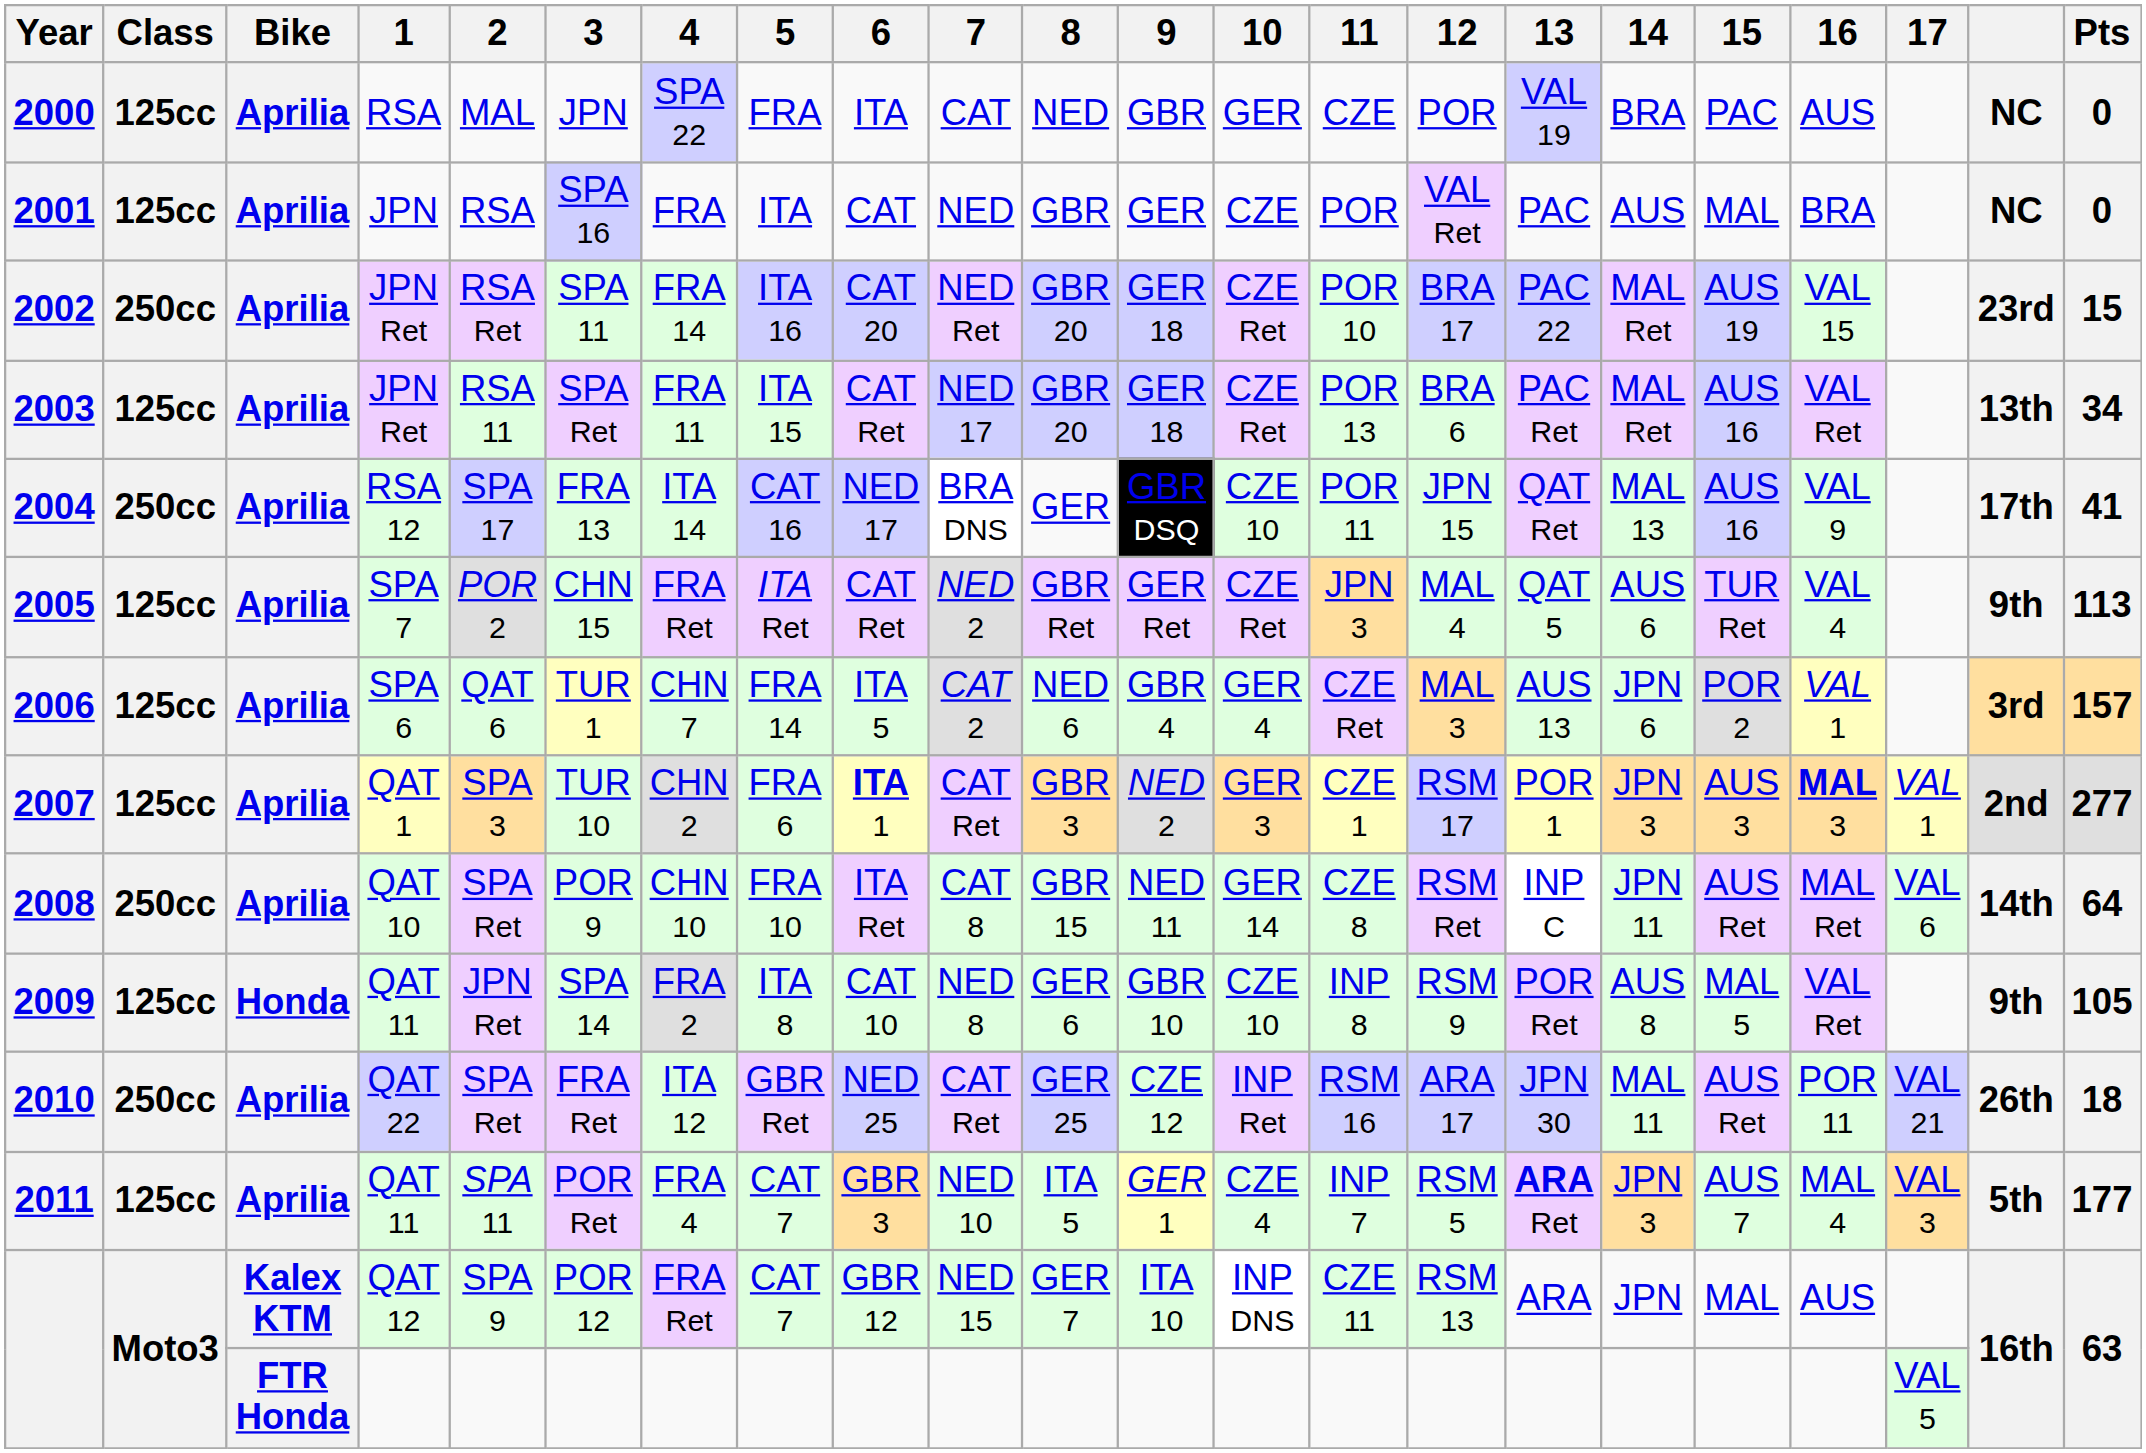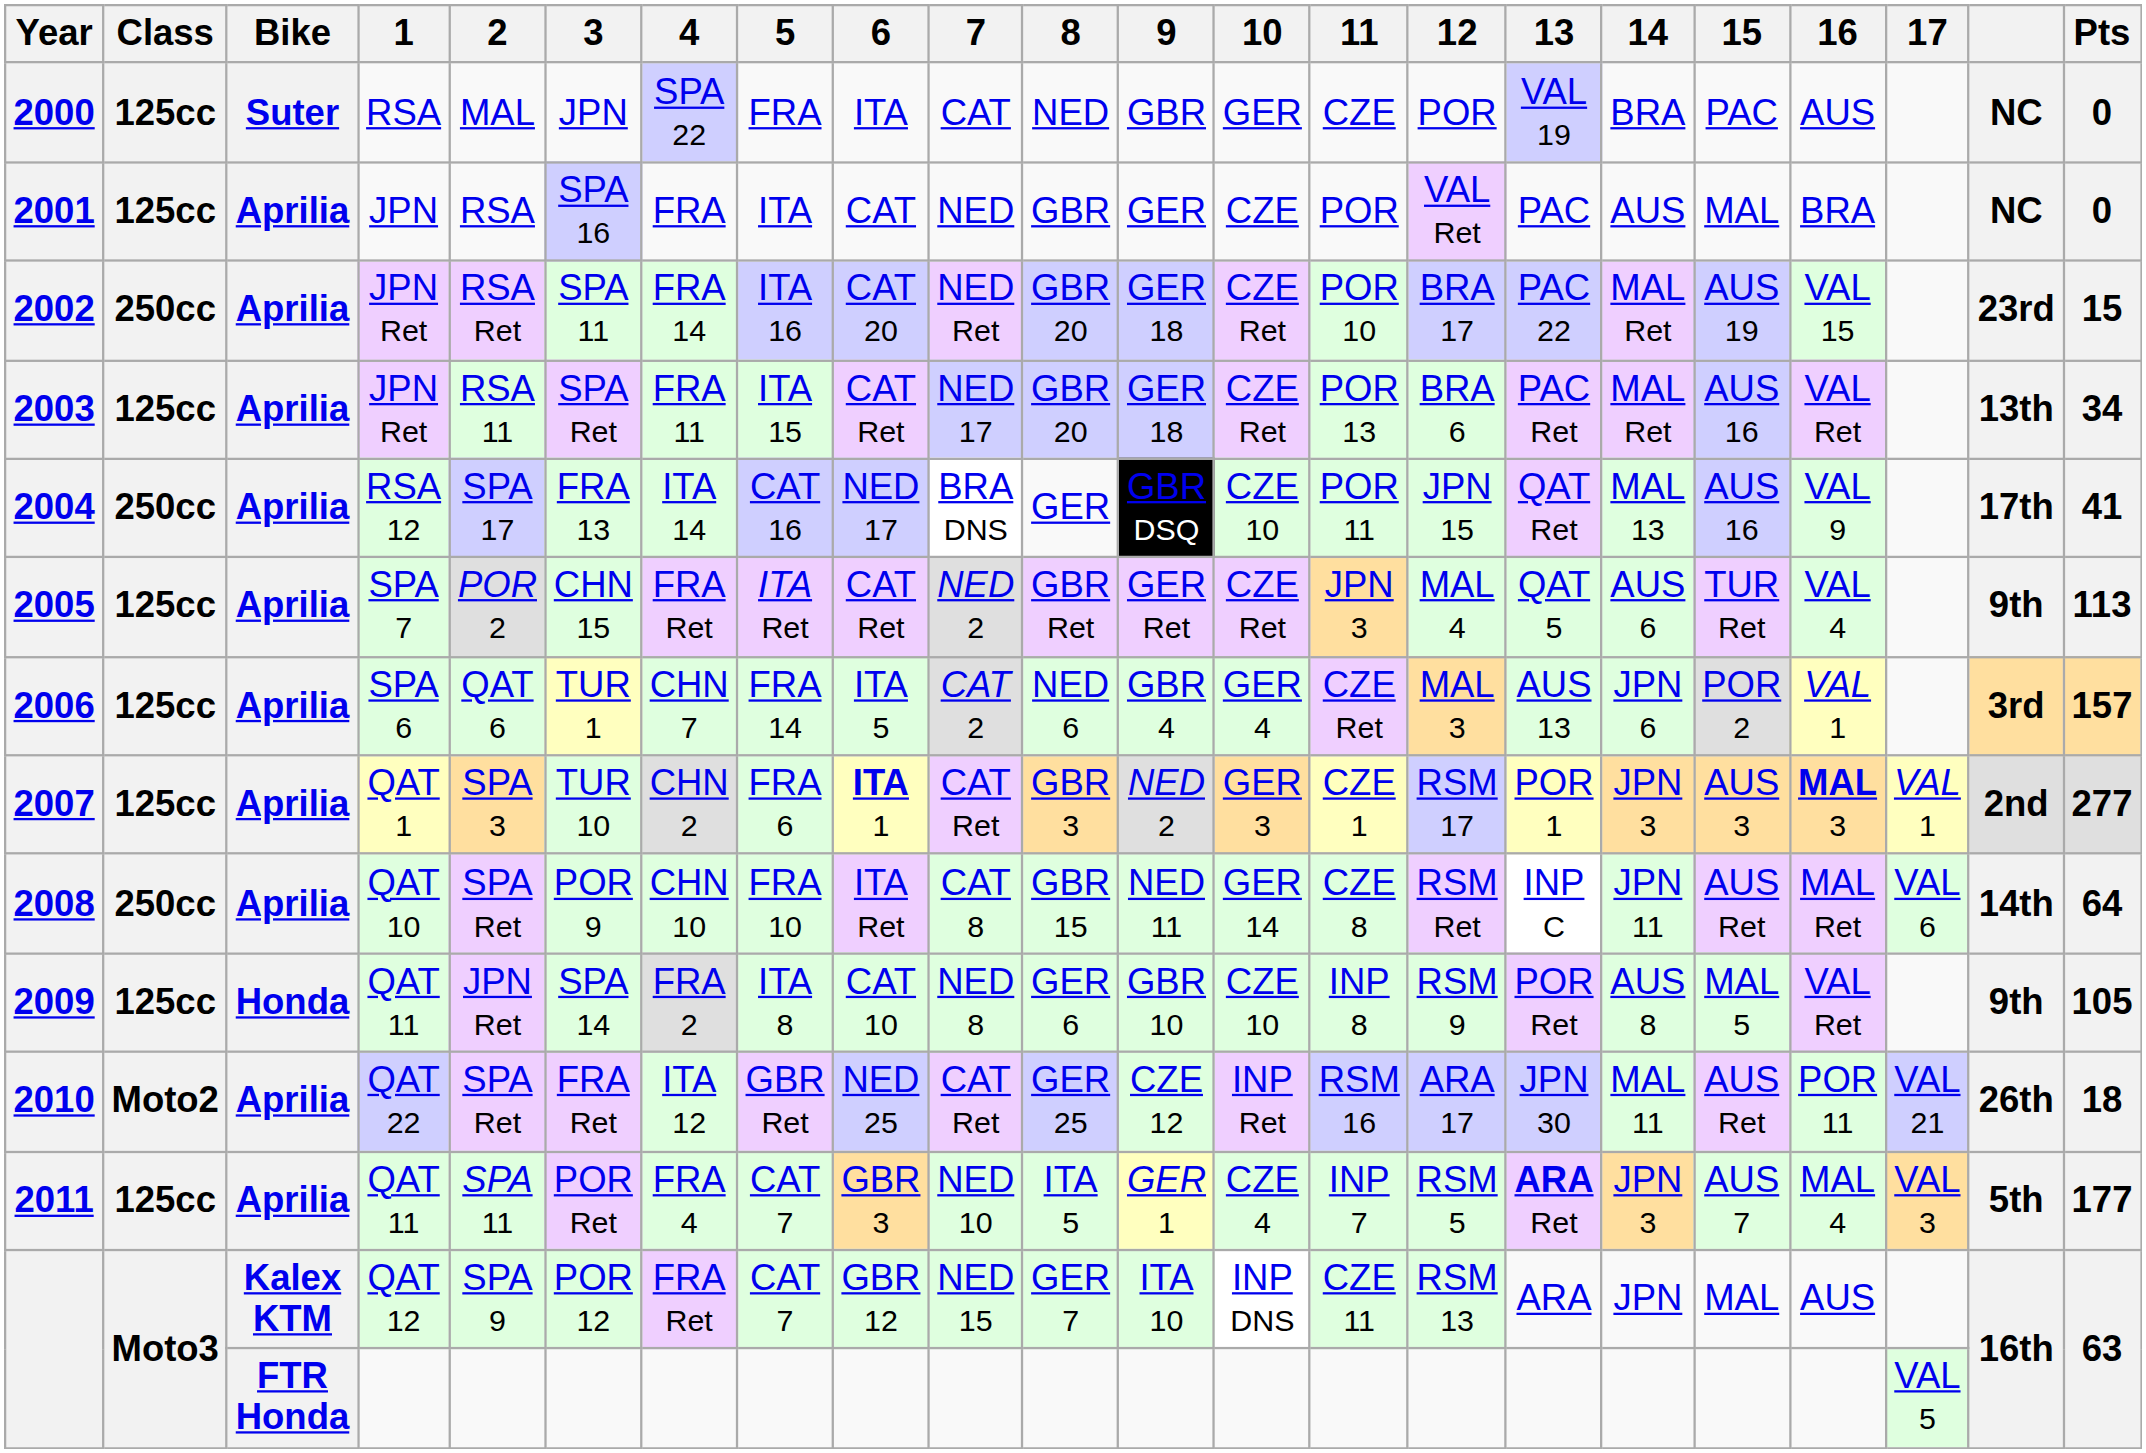2000 | Bike: Aprilia -> Suter
2010 | Class: 250cc -> Moto2
